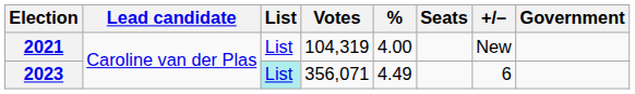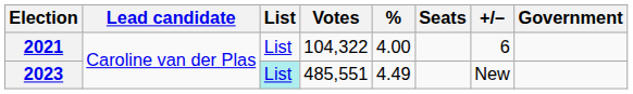2021 | Votes: 104,319 -> 104,322
2021 | +/–: New -> 6
2023 | Votes: 356,071 -> 485,551
2023 | +/–: 6 -> New
